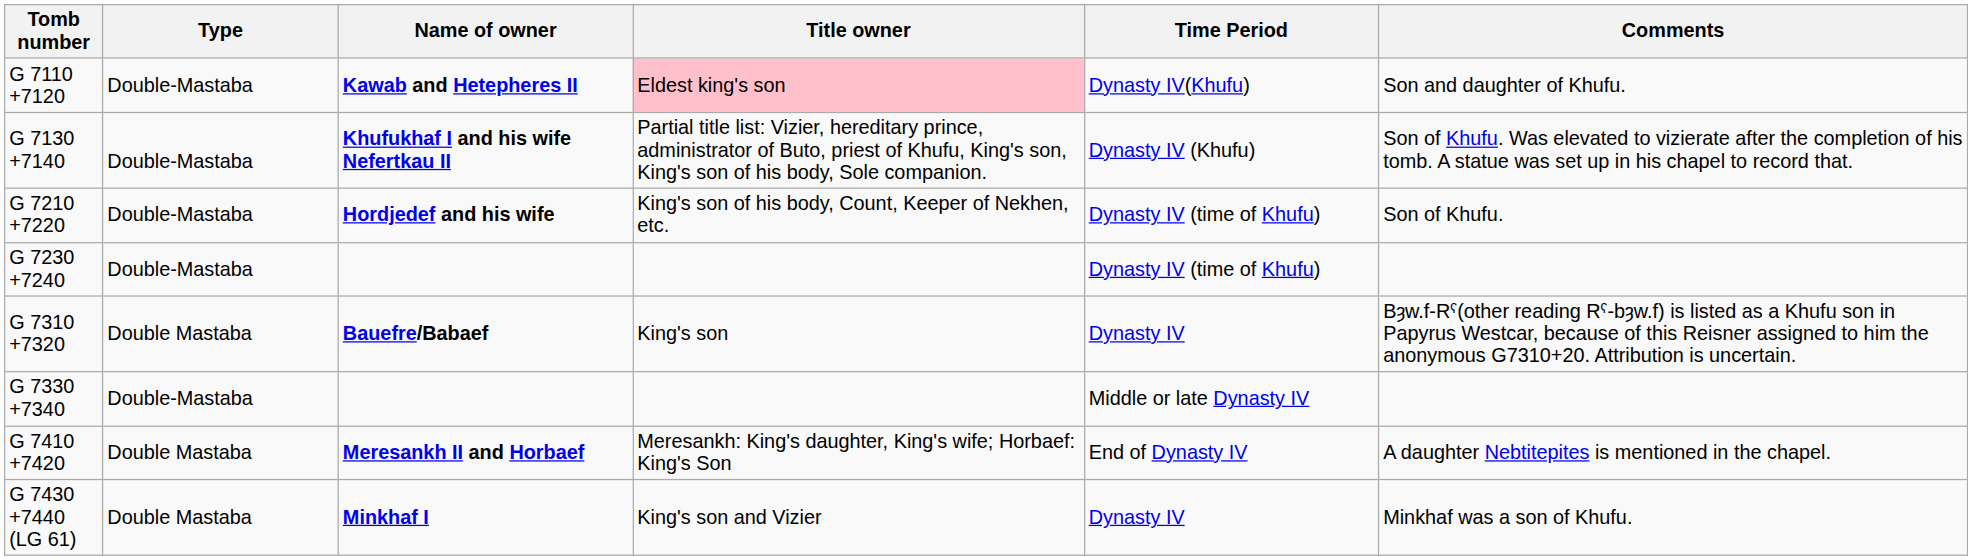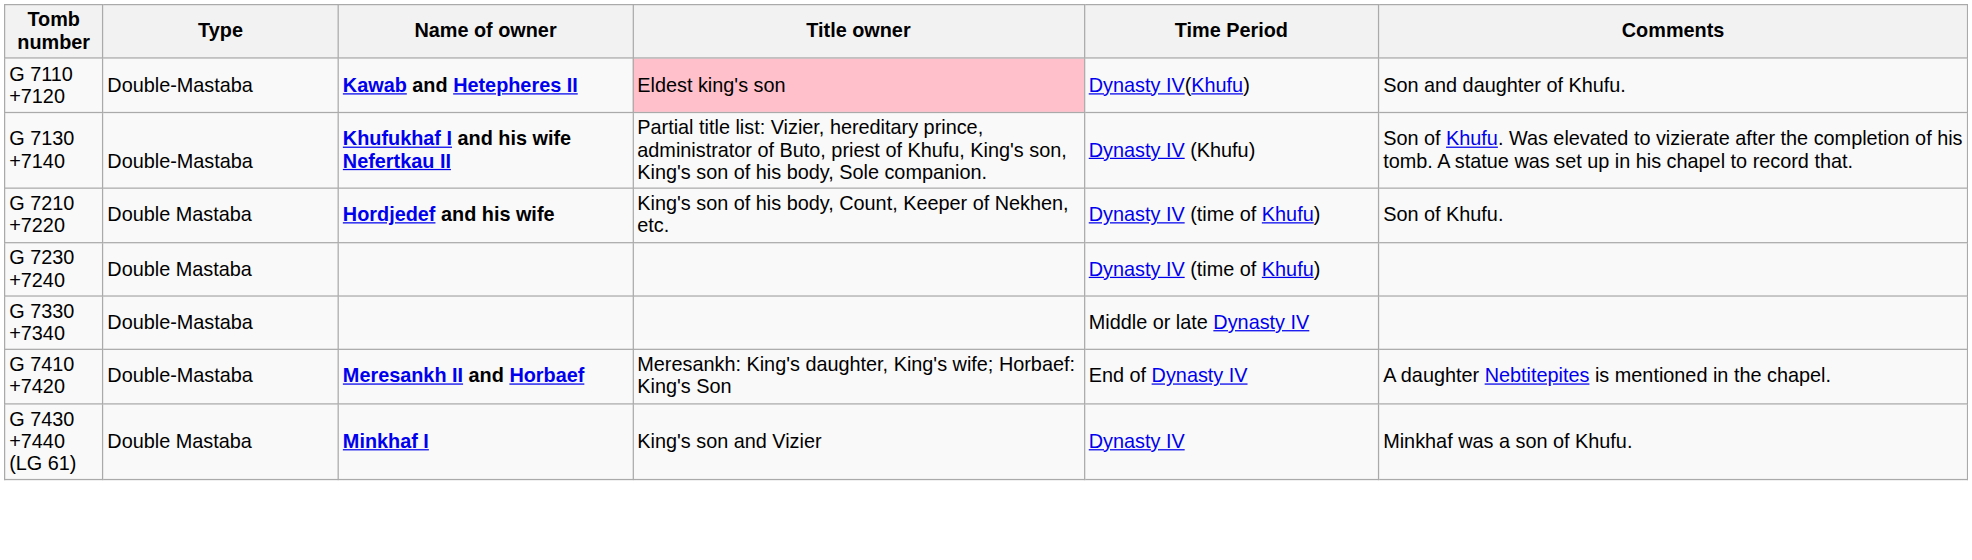G 7210 +7220 | Type: Double-Mastaba -> Double Mastaba
G 7230 +7240 | Type: Double-Mastaba -> Double Mastaba
- row: G 7310 +7320 | Double Mastaba | Bauefre/Babaef | King's son | Dynasty IV | Bȝw.f-Rˁ(other reading Rˁ-bȝw.f) is listed as a Khufu son in Papyrus Westcar, because of this Reisner assigned to him the anonymous G7310+20. Attribution is uncertain.
G 7410 +7420 | Type: Double Mastaba -> Double-Mastaba
